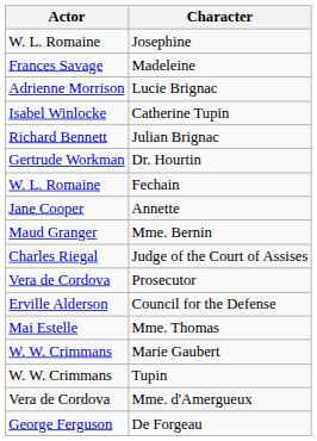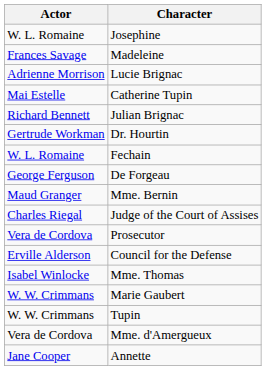Catherine Tupin | Actor: Isabel Winlocke -> Mai Estelle
rows swapped: Annette <-> De Forgeau
Mme. Thomas | Actor: Mai Estelle -> Isabel Winlocke
